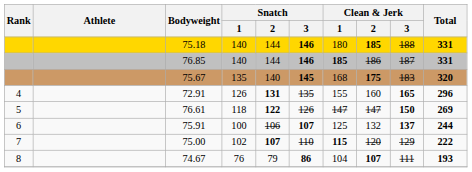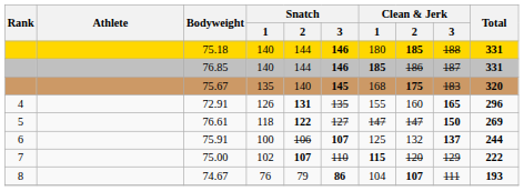76.61 | Snatch / 3: 126 -> 127
